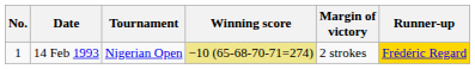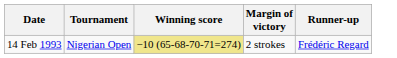- column: No. | 1
14 Feb 1993 | Runner-up: gold background -> no background
